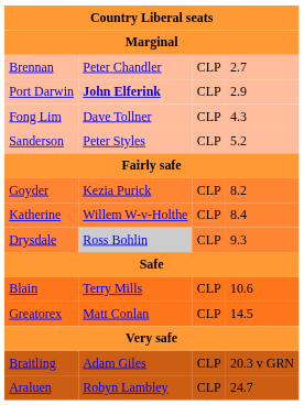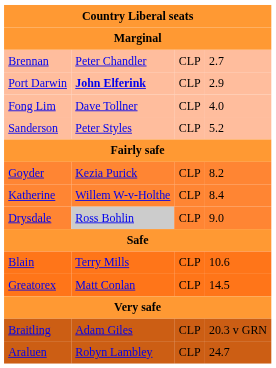Fong Lim | column 4: 4.3 -> 4.0
Drysdale | column 4: 9.3 -> 9.0
